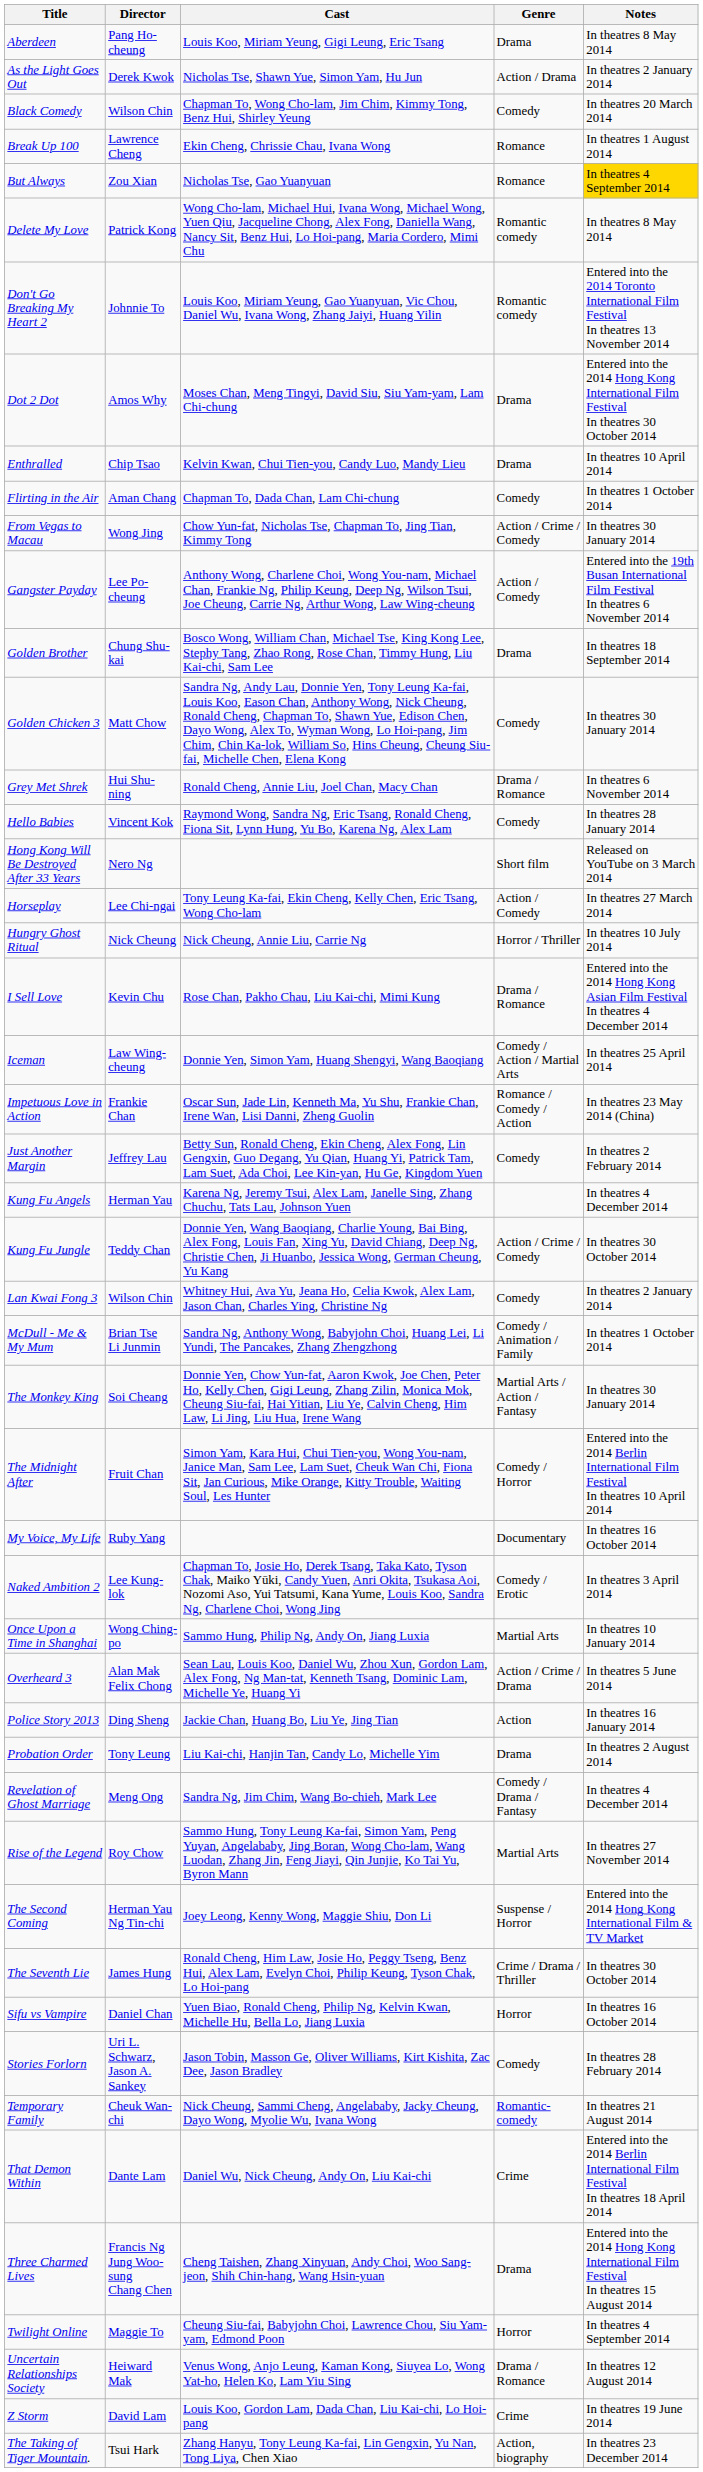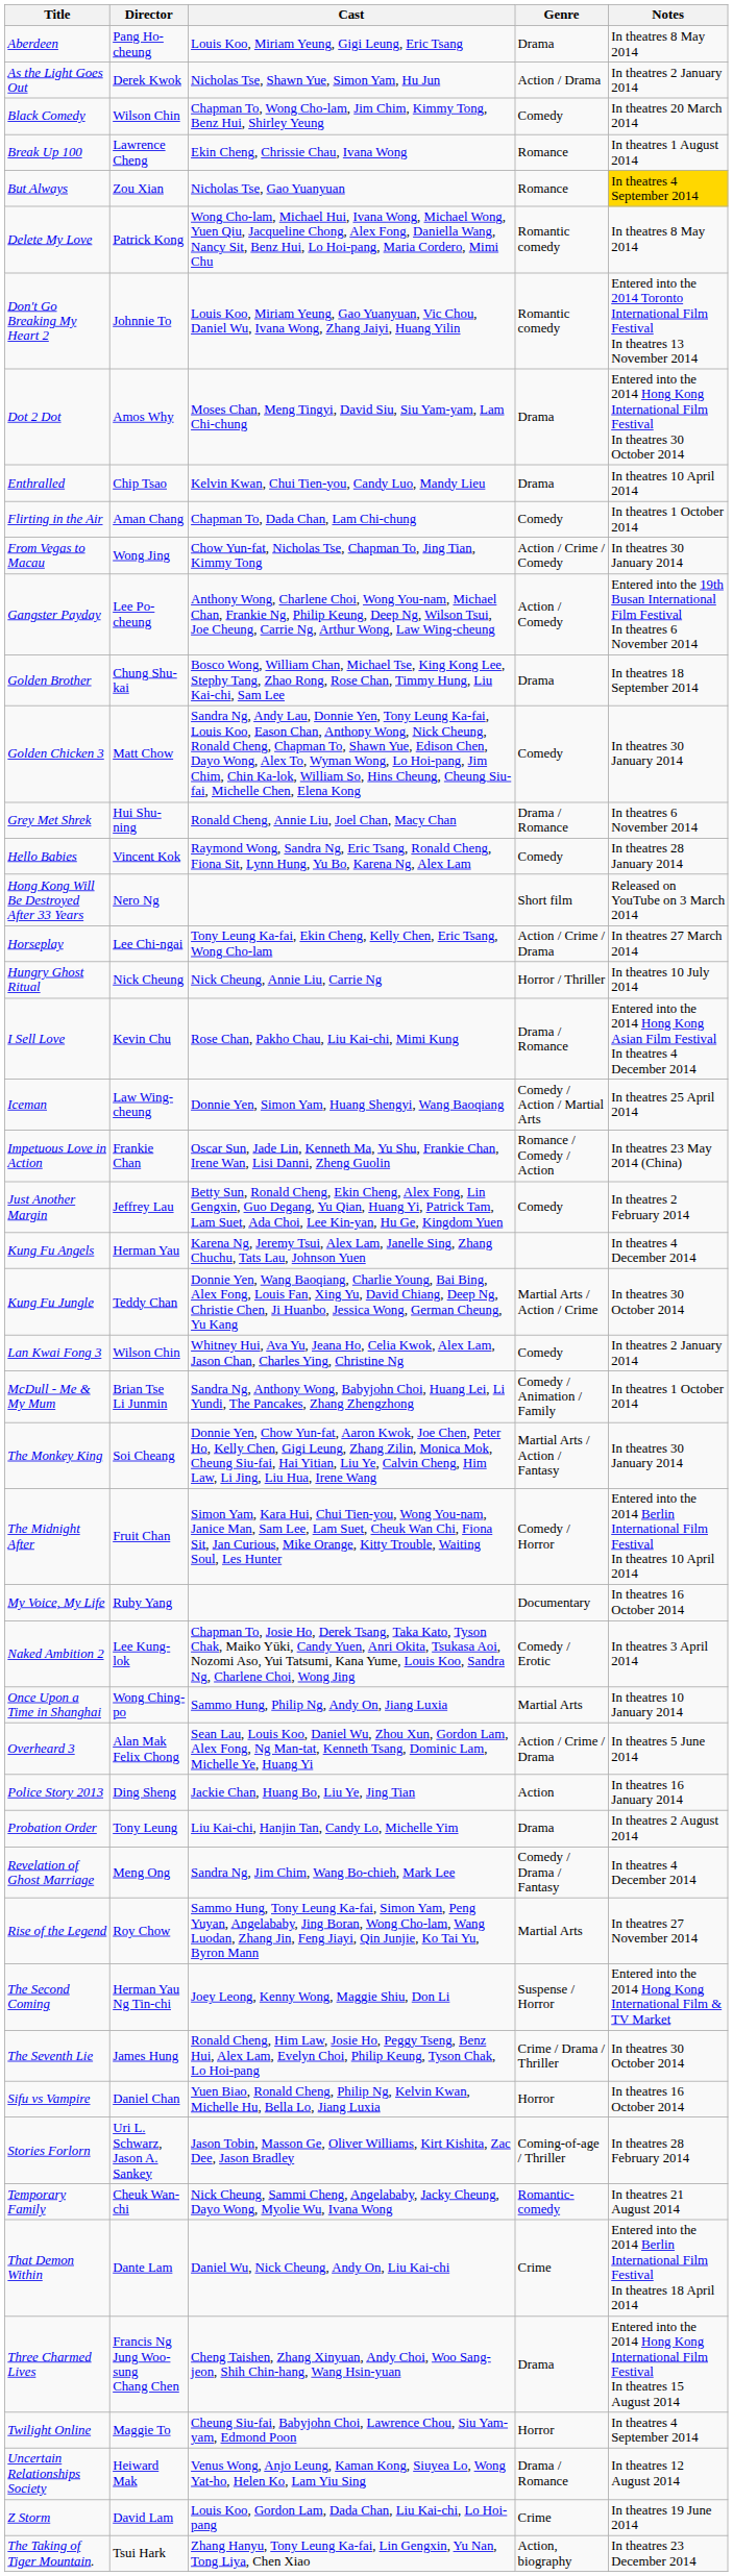Horseplay | Genre: Action / Comedy -> Action / Crime / Drama
Kung Fu Jungle | Genre: Action / Crime / Comedy -> Martial Arts / Action / Crime
Stories Forlorn | Genre: Comedy -> Coming-of-age / Thriller
